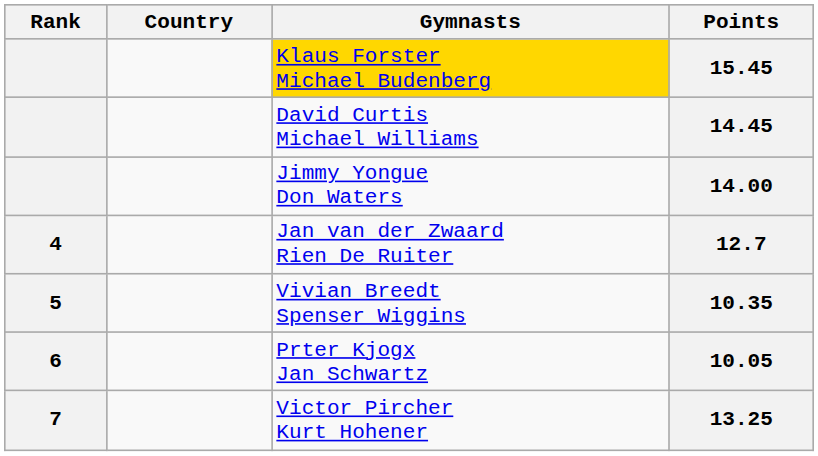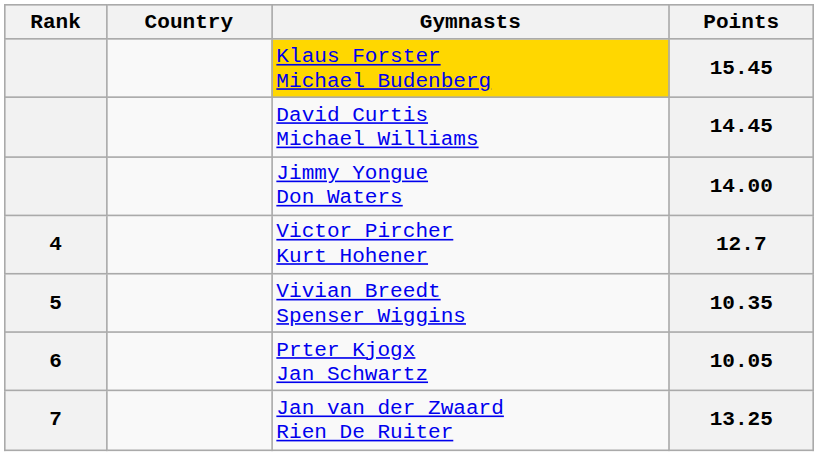12.7 | Gymnasts: Jan van der Zwaard Rien De Ruiter -> Victor Pircher Kurt Hohener
13.25 | Gymnasts: Victor Pircher Kurt Hohener -> Jan van der Zwaard Rien De Ruiter
